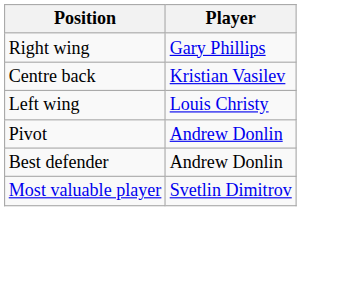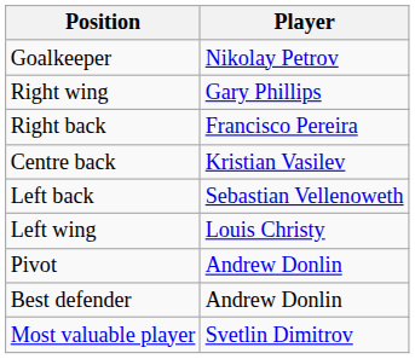+ row: Goalkeeper | Nikolay Petrov
+ row: Right back | Francisco Pereira
+ row: Left back | Sebastian Vellenoweth
